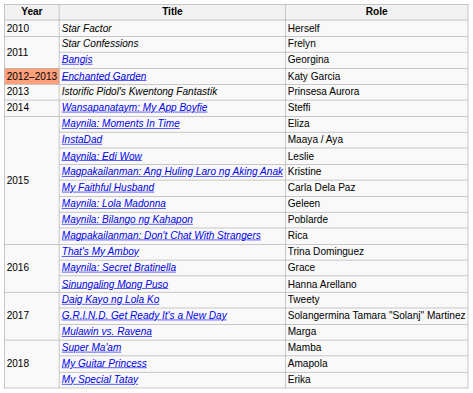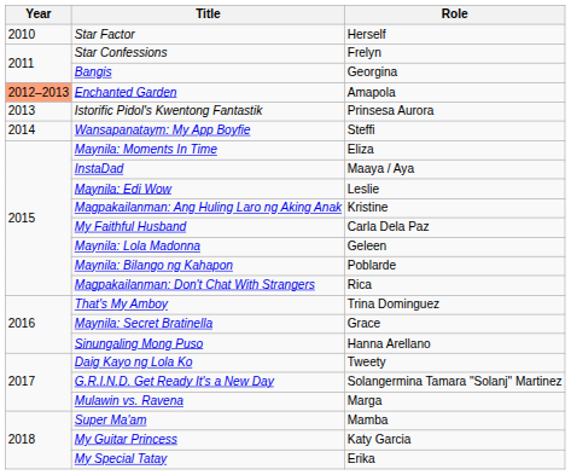Enchanted Garden | Role: Katy Garcia -> Amapola
My Guitar Princess | Role: Amapola -> Katy Garcia
